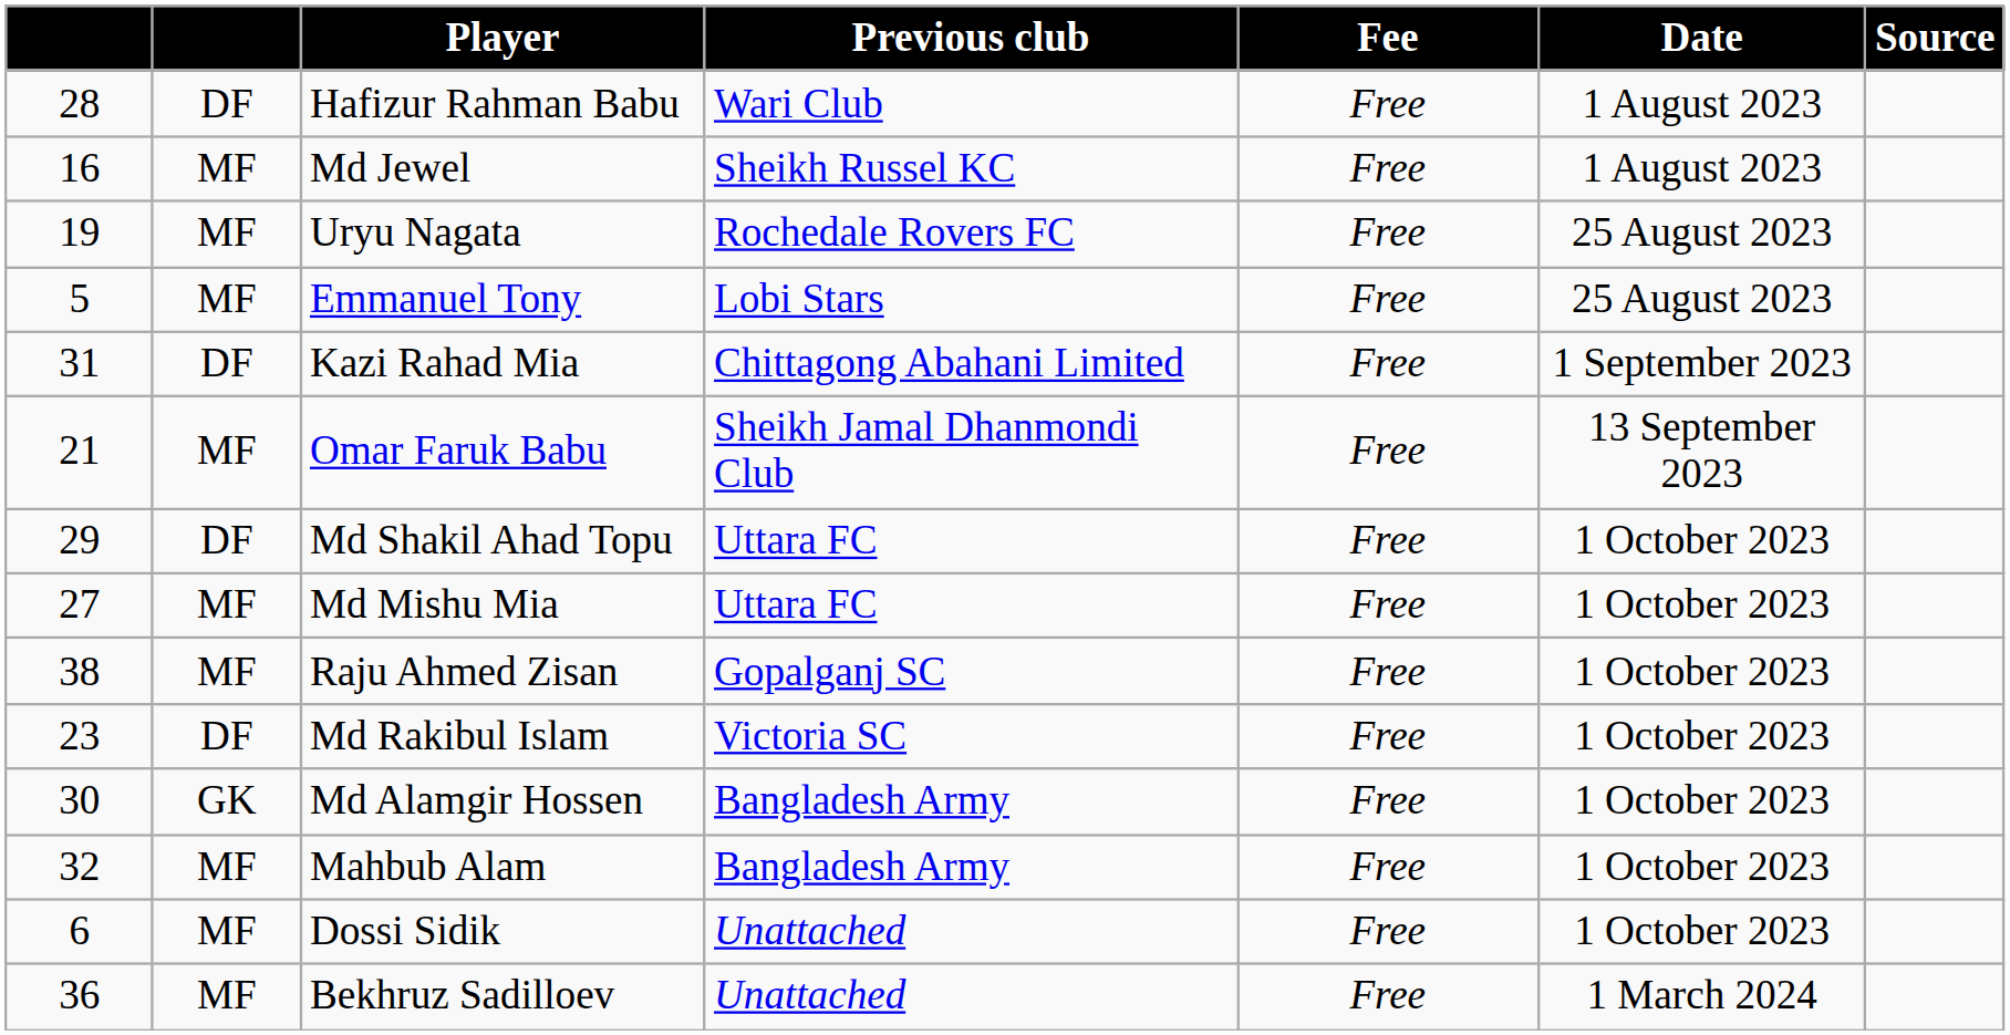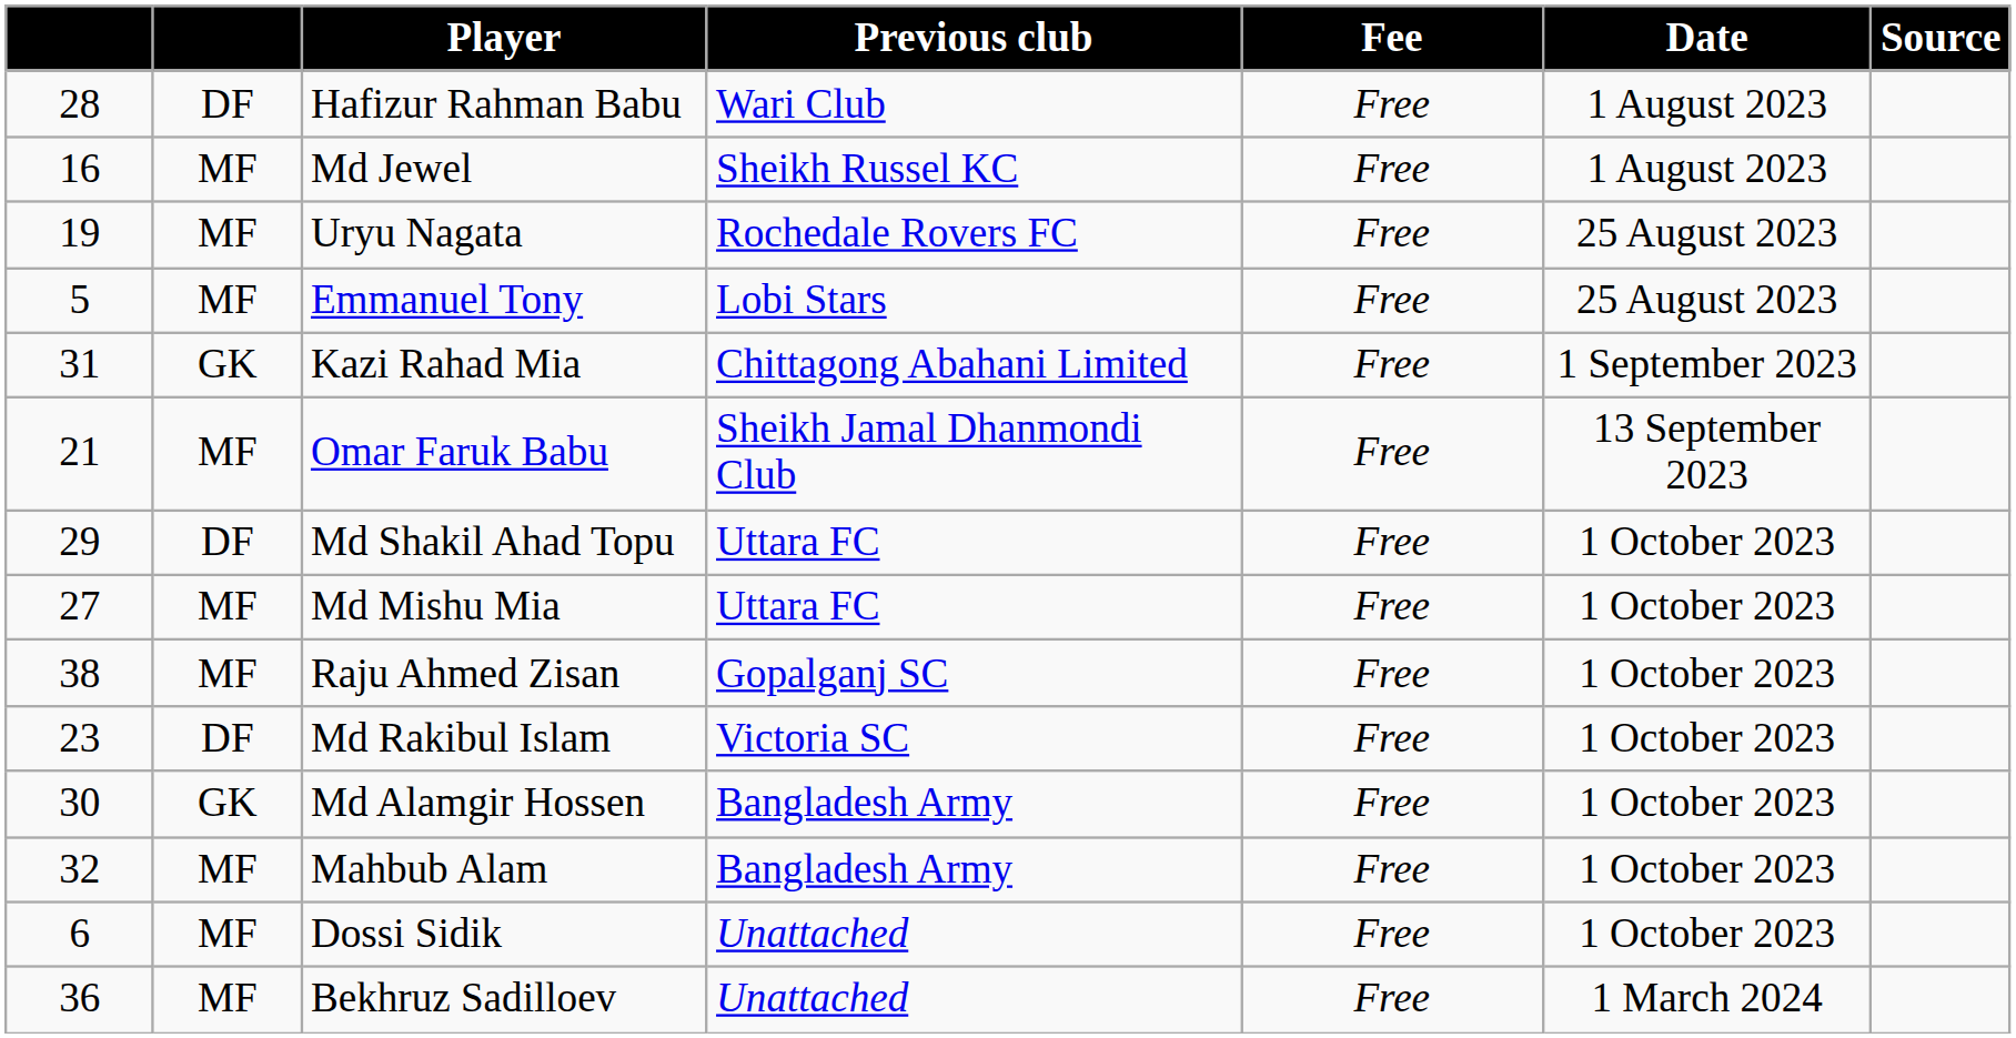Kazi Rahad Mia | column 2: DF -> GK
